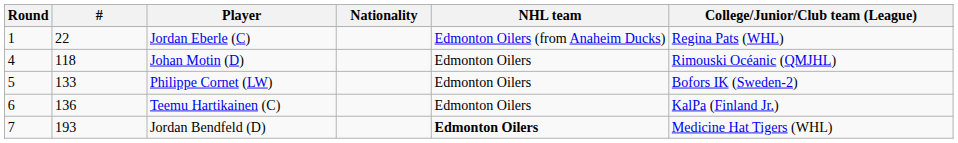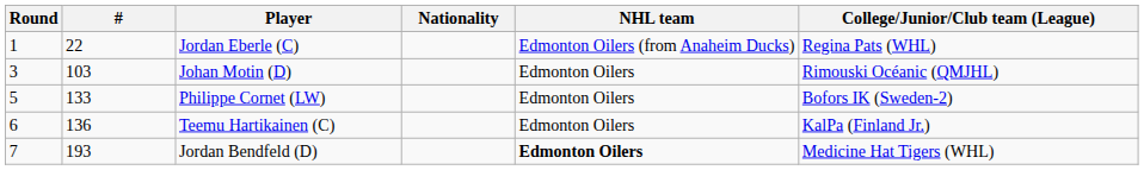Johan Motin (D) | Round: 4 -> 3
Johan Motin (D) | #: 118 -> 103
